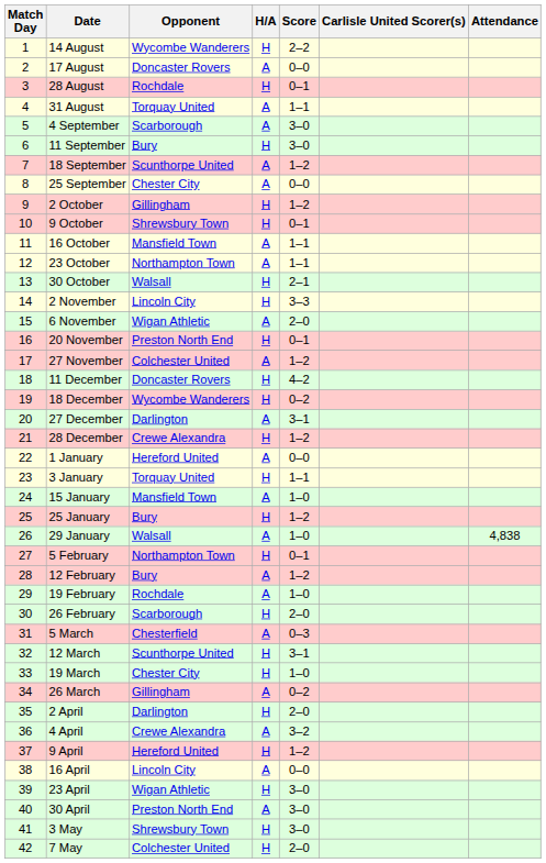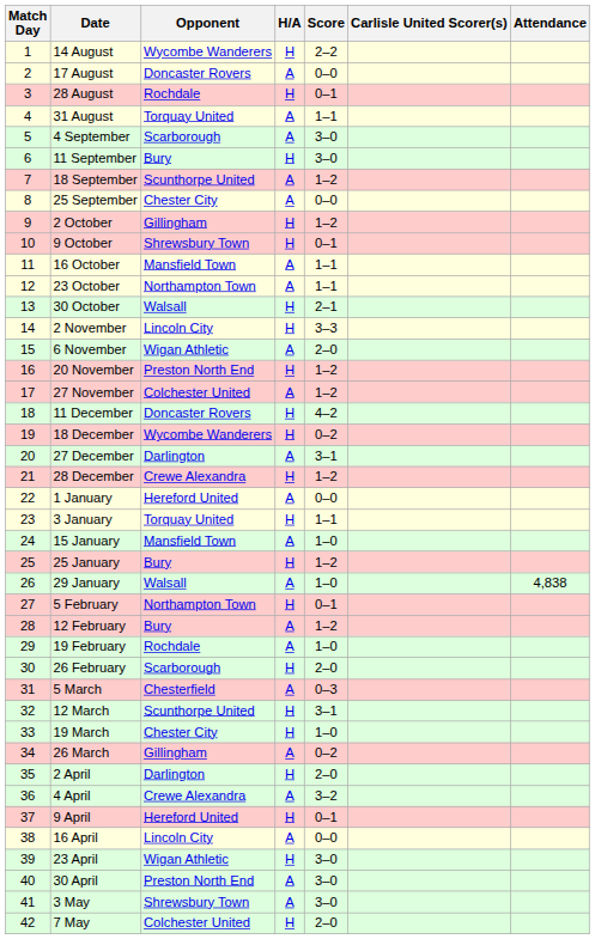20 November | Score: 0–1 -> 1–2
9 April | Score: 1–2 -> 0–1
3 May | H/A: H -> A
